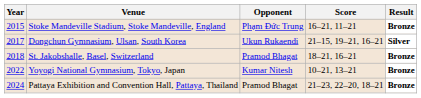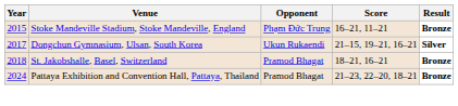- row: 2022 | Yoyogi National Gymnasium, Tokyo, Japan | Kumar Nitesh | 10–21, 13–21 | Bronze
